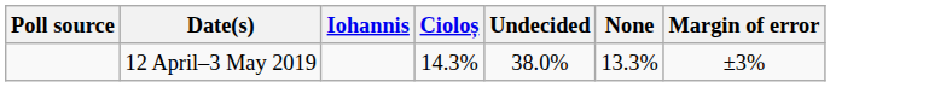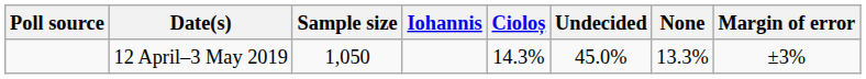+ column: Sample size | 1,050
12 April–3 May 2019 | Undecided: 38.0% -> 45.0%
